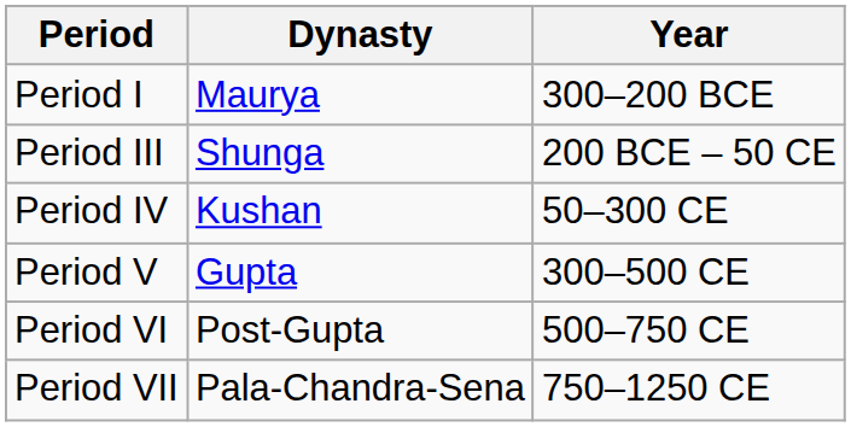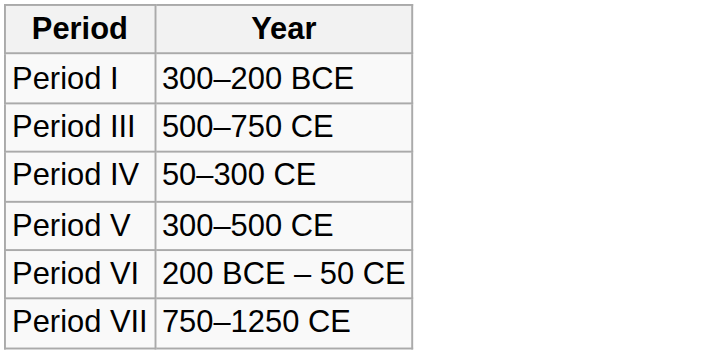- column: Dynasty | Maurya | Shunga | Kushan | Gupta | Post-Gupta | Pala-Chandra-Sena
Period III | Year: 200 BCE – 50 CE -> 500–750 CE
Period VI | Year: 500–750 CE -> 200 BCE – 50 CE
